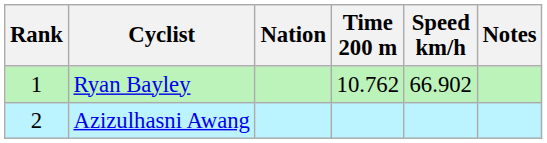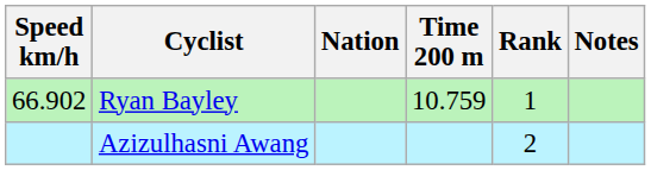columns swapped: Rank <-> Speed km/h
Ryan Bayley | Time 200 m: 10.762 -> 10.759
